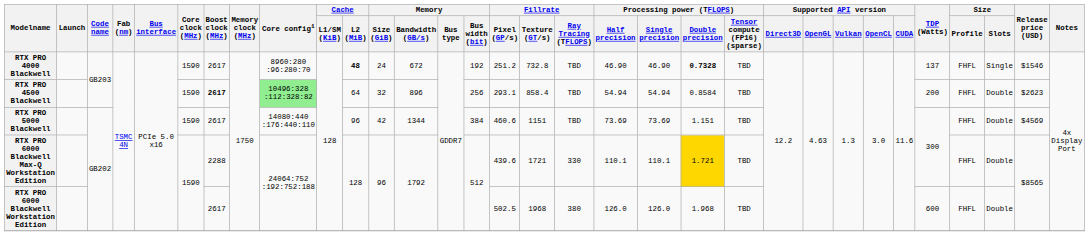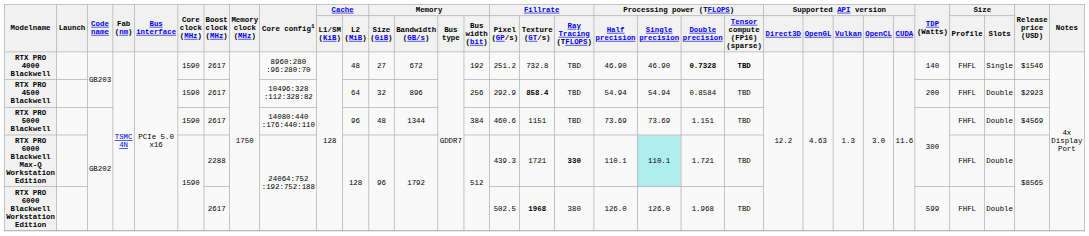RTX PRO 4000 Blackwell | Cache / L2 (MiB): bold -> normal
RTX PRO 4000 Blackwell | Memory / Size (GiB): 24 -> 27
RTX PRO 4000 Blackwell | Processing power (TFLOPS) / Tensor compute (FP16) (sparse): normal -> bold
RTX PRO 4000 Blackwell | TDP (Watts): 137 -> 140
RTX PRO 4500 Blackwell | Boost clock (MHz): bold -> normal
RTX PRO 4500 Blackwell | Core config1: lightgreen background -> no background
RTX PRO 4500 Blackwell | Fillrate / Pixel (GP/s): 293.1 -> 292.9
RTX PRO 4500 Blackwell | Fillrate / Texture (GT/s): normal -> bold
RTX PRO 4500 Blackwell | Release price (USD): $2623 -> $2923
RTX PRO 5000 Blackwell | Memory / Size (GiB): 42 -> 48
RTX PRO 6000 Blackwell Max-Q Workstation Edition | Fillrate / Pixel (GP/s): 439.6 -> 439.3
RTX PRO 6000 Blackwell Max-Q Workstation Edition | Fillrate / Ray Tracing (TFLOPS): normal -> bold
RTX PRO 6000 Blackwell Max-Q Workstation Edition | Processing power (TFLOPS) / Single precision: no background -> paleturquoise background
RTX PRO 6000 Blackwell Max-Q Workstation Edition | Processing power (TFLOPS) / Double precision: gold background -> no background
RTX PRO 6000 Blackwell Workstation Edition | Fillrate / Texture (GT/s): normal -> bold
RTX PRO 6000 Blackwell Workstation Edition | TDP (Watts): 600 -> 599
